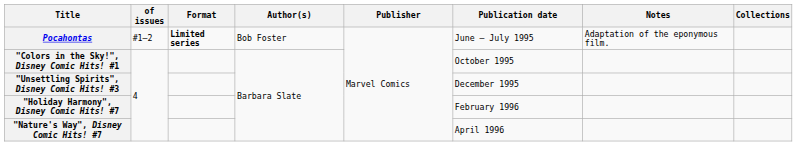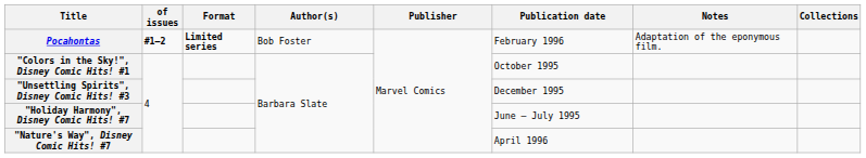Pocahontas | of issues: normal -> bold
Pocahontas | Publication date: June – July 1995 -> February 1996
"Holiday Harmony", Disney Comic Hits! #7 | Publication date: February 1996 -> June – July 1995
